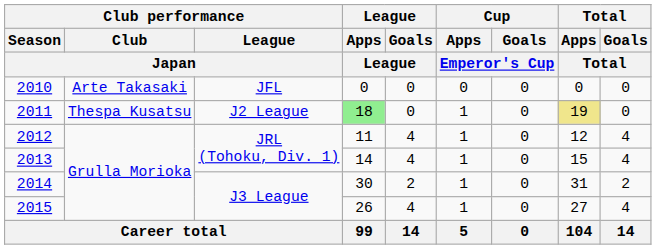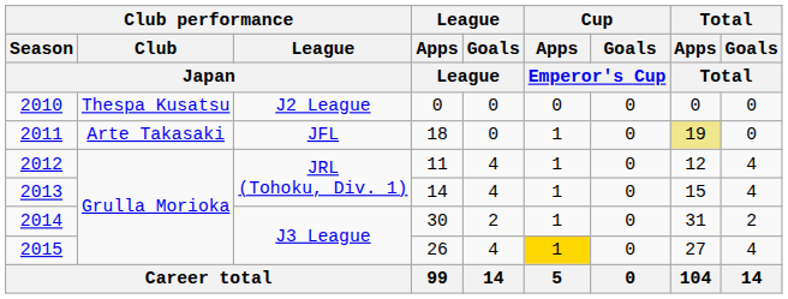2010 | Club performance / Club / Japan: Arte Takasaki -> Thespa Kusatsu
2010 | Club performance / League / Japan: JFL -> J2 League
2011 | Club performance / Club / Japan: Thespa Kusatsu -> Arte Takasaki
2011 | Club performance / League / Japan: J2 League -> JFL
2011 | League / Apps / League: lightgreen background -> no background
2015 | Cup / Apps / Emperor's Cup: no background -> gold background
